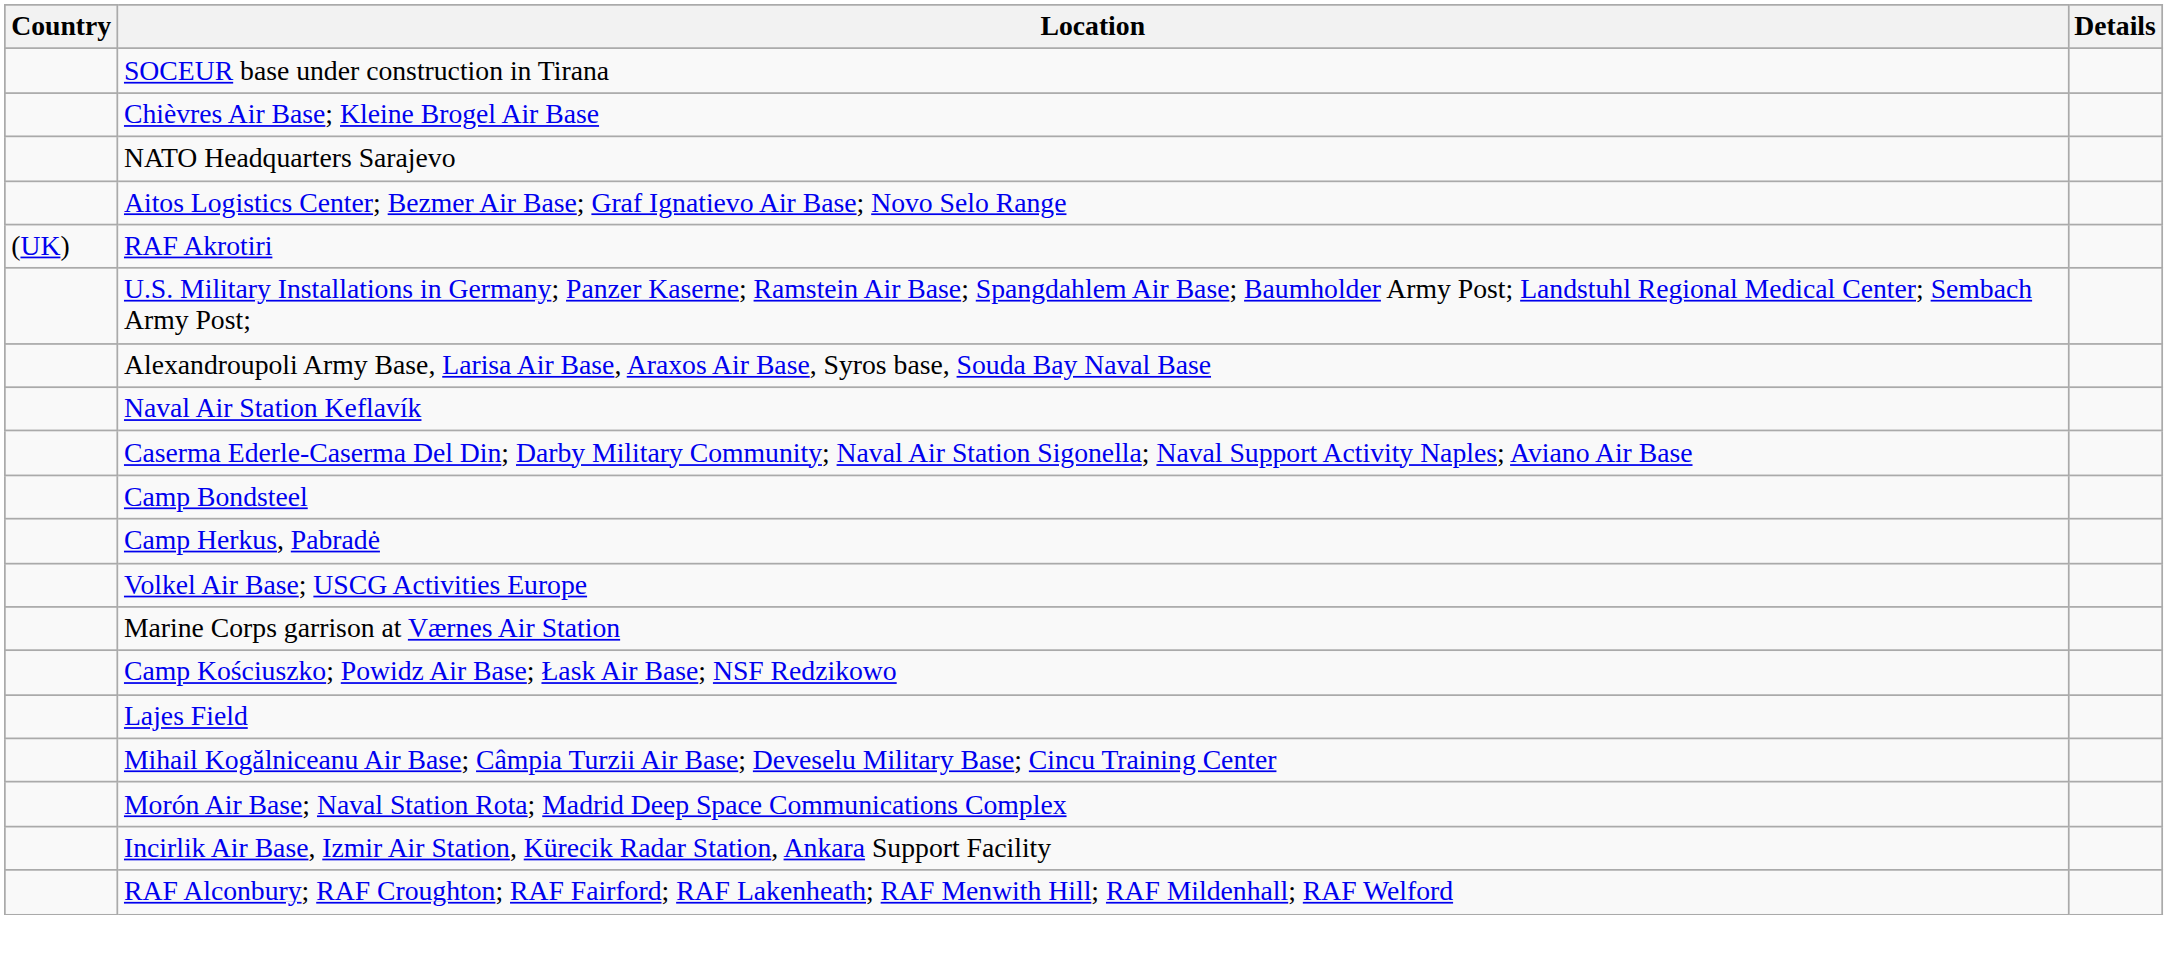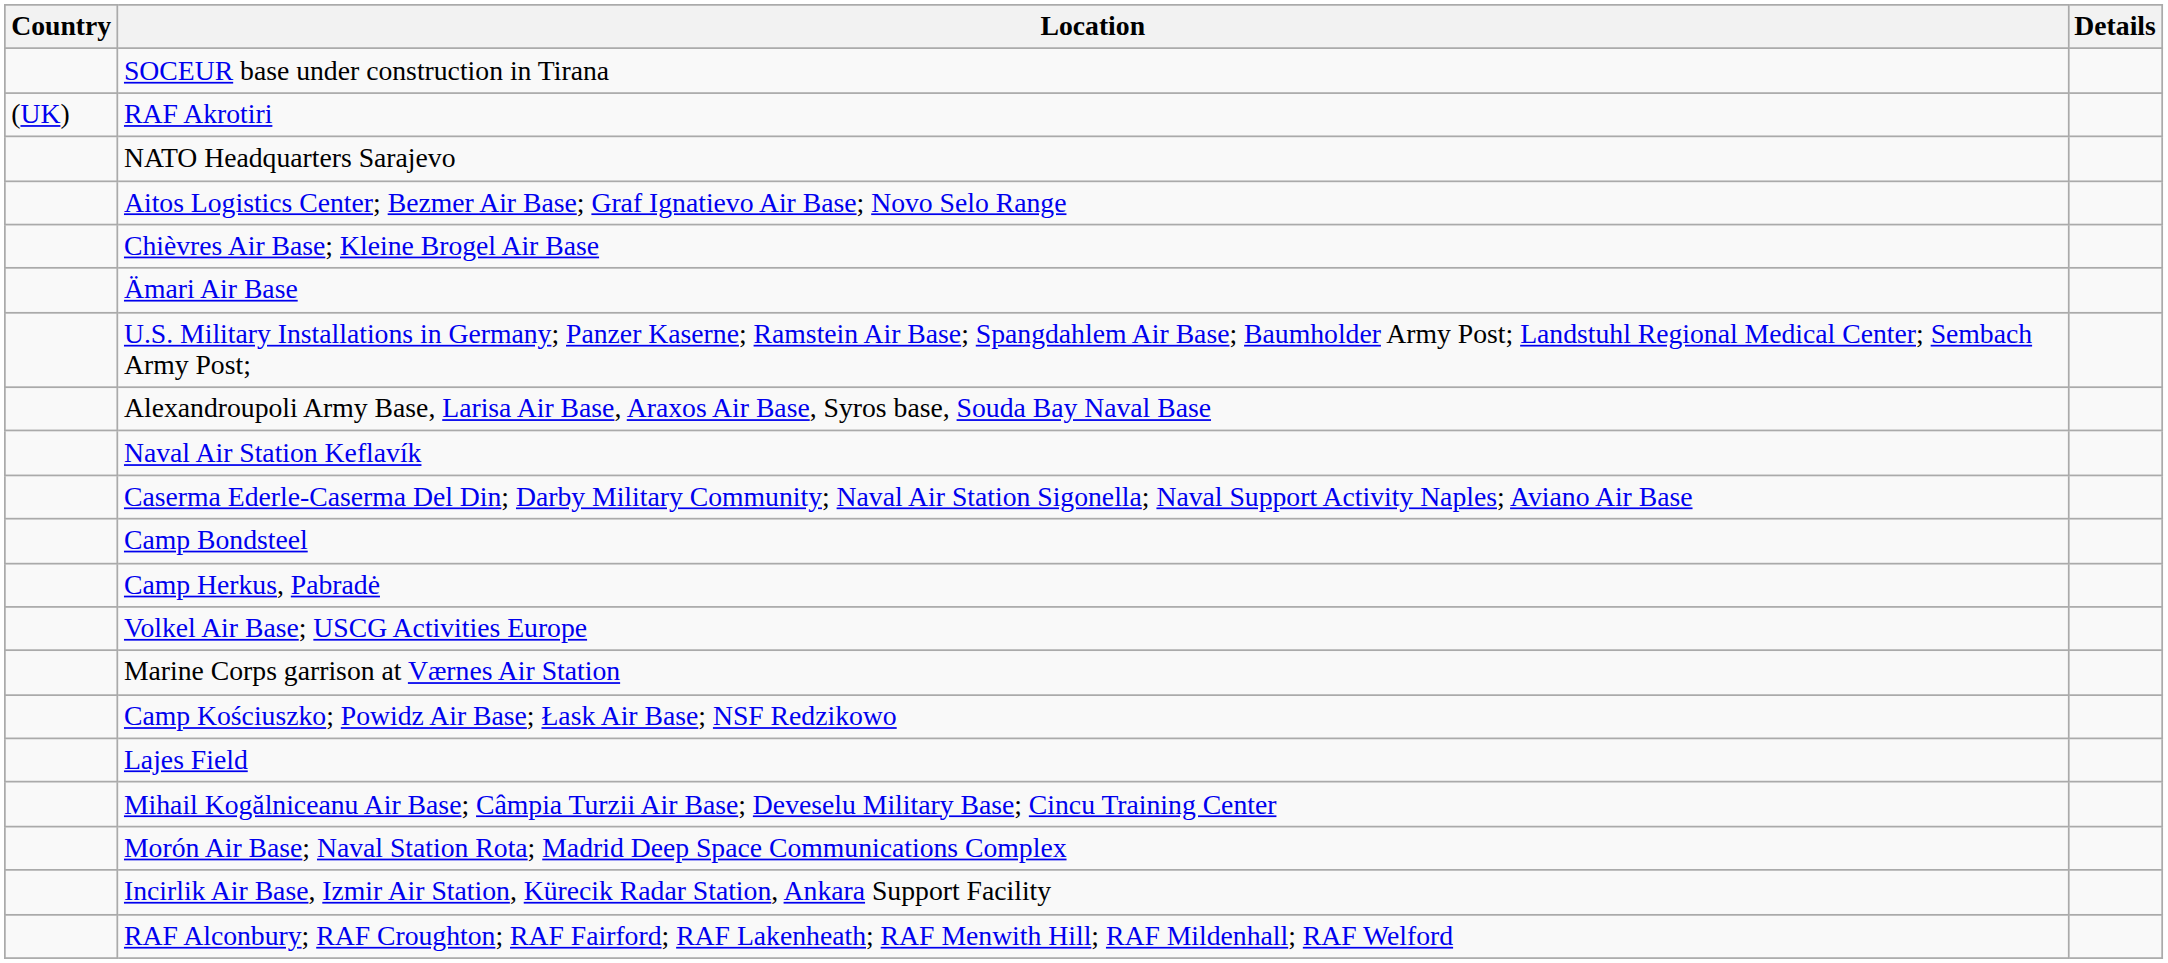rows swapped: Chièvres Air Base; Kleine Brogel Air Base <-> RAF Akrotiri
+ row: Ämari Air Base
